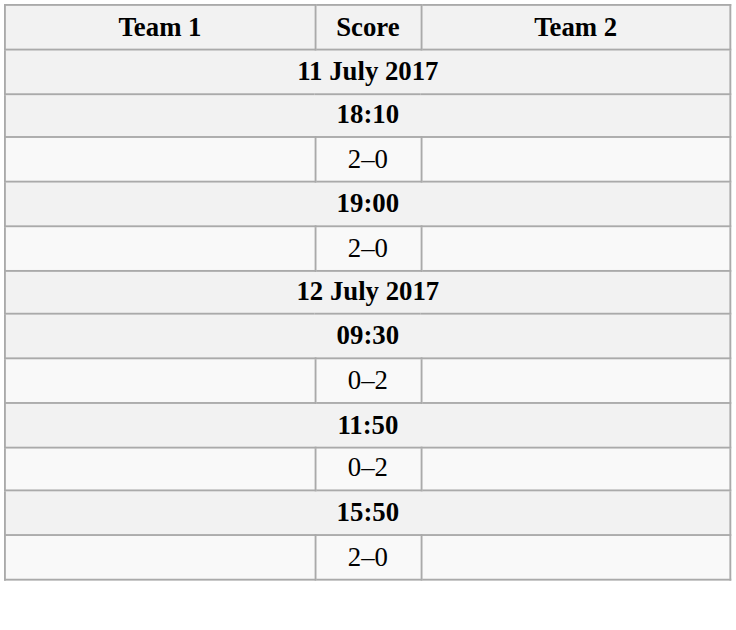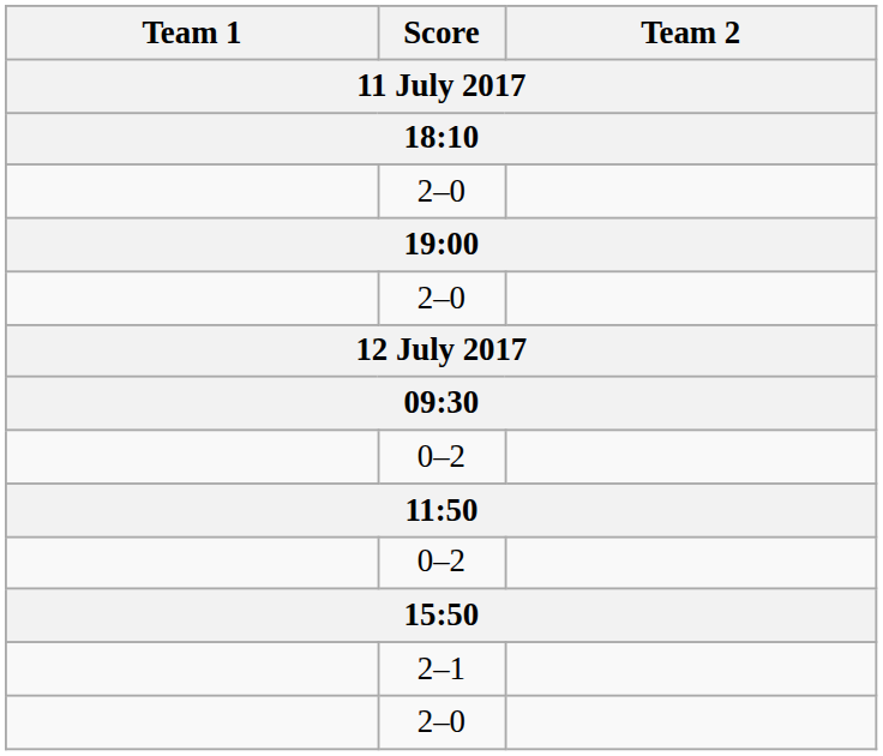+ row: 2–1
